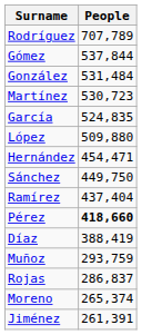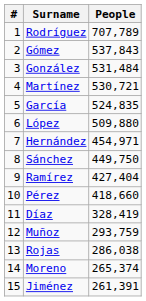+ column: # | 1 | 2 | 3 | 4 | 5 | 6 | 7 | 8 | 9 | 10 | 11 | 12 | 13 | 14 | 15
Gómez | People: 537,844 -> 537,843
Martínez | People: 530,723 -> 530,721
Hernández | People: 454,471 -> 454,971
Ramírez | People: 437,404 -> 427,404
Pérez | People: bold -> normal
Díaz | People: 388,419 -> 328,419
Rojas | People: 286,837 -> 286,038
